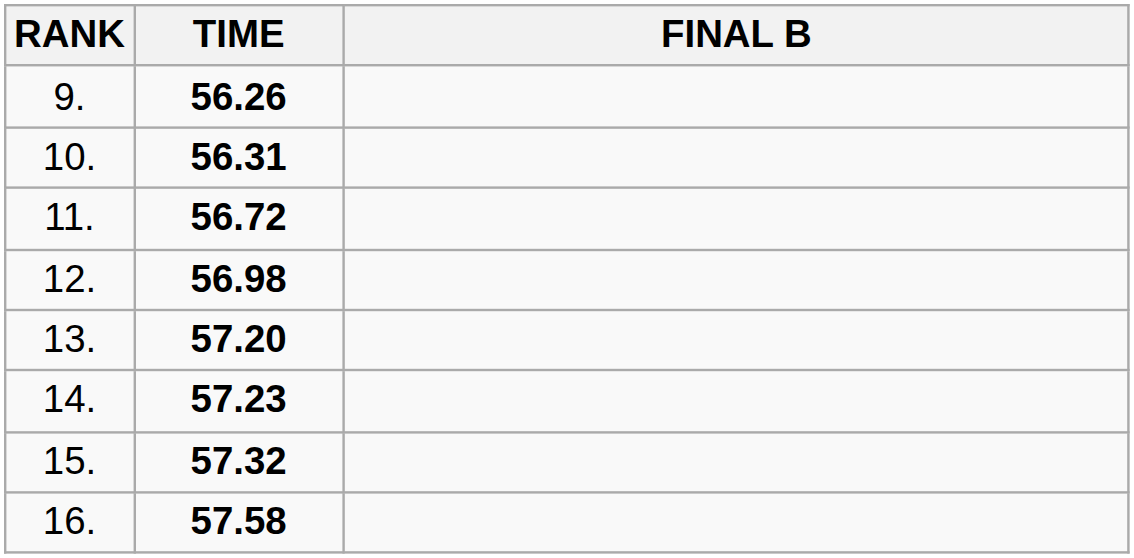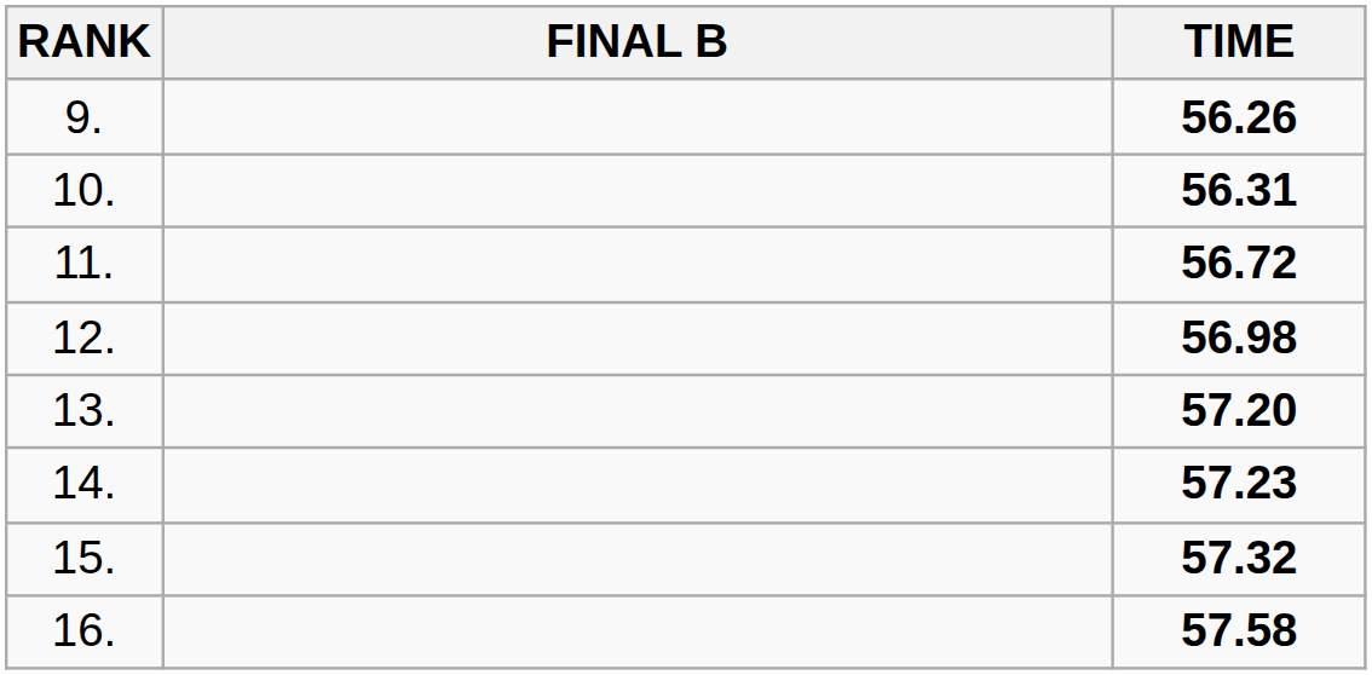columns swapped: FINAL B <-> TIME
